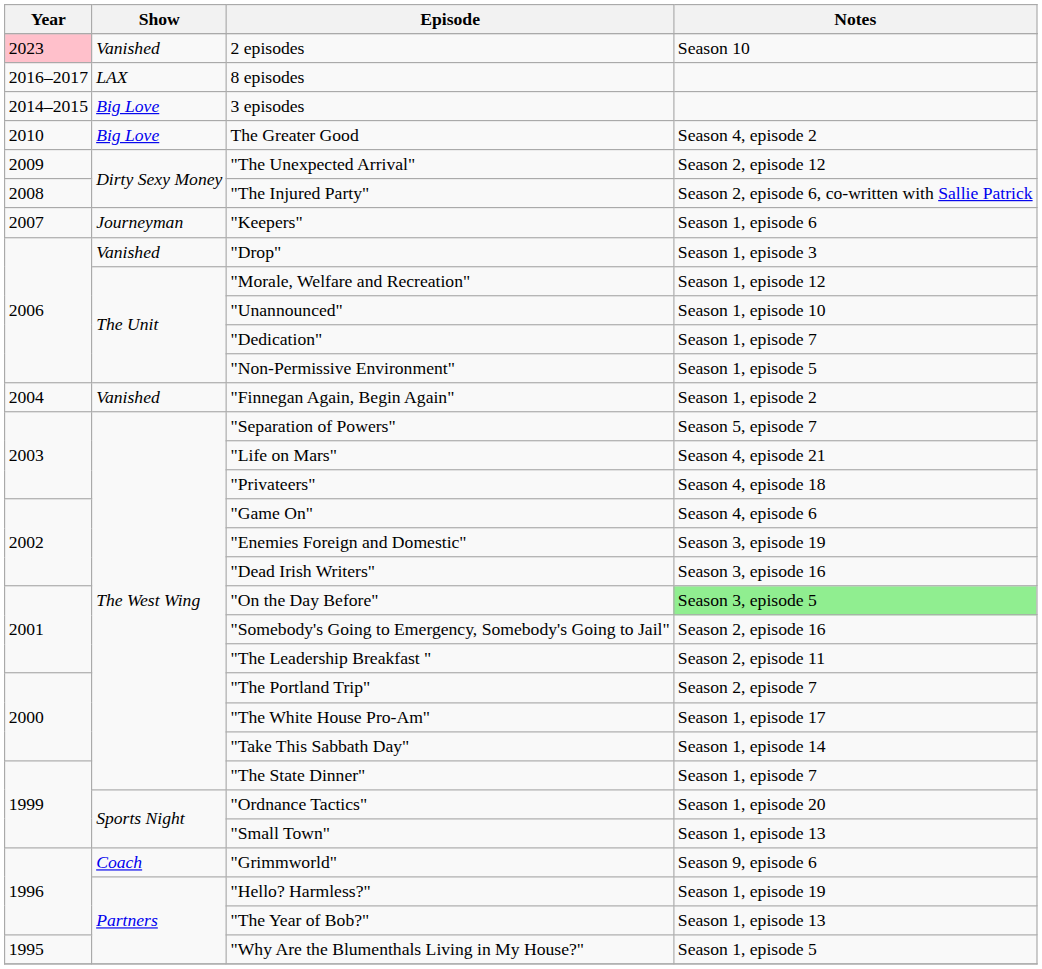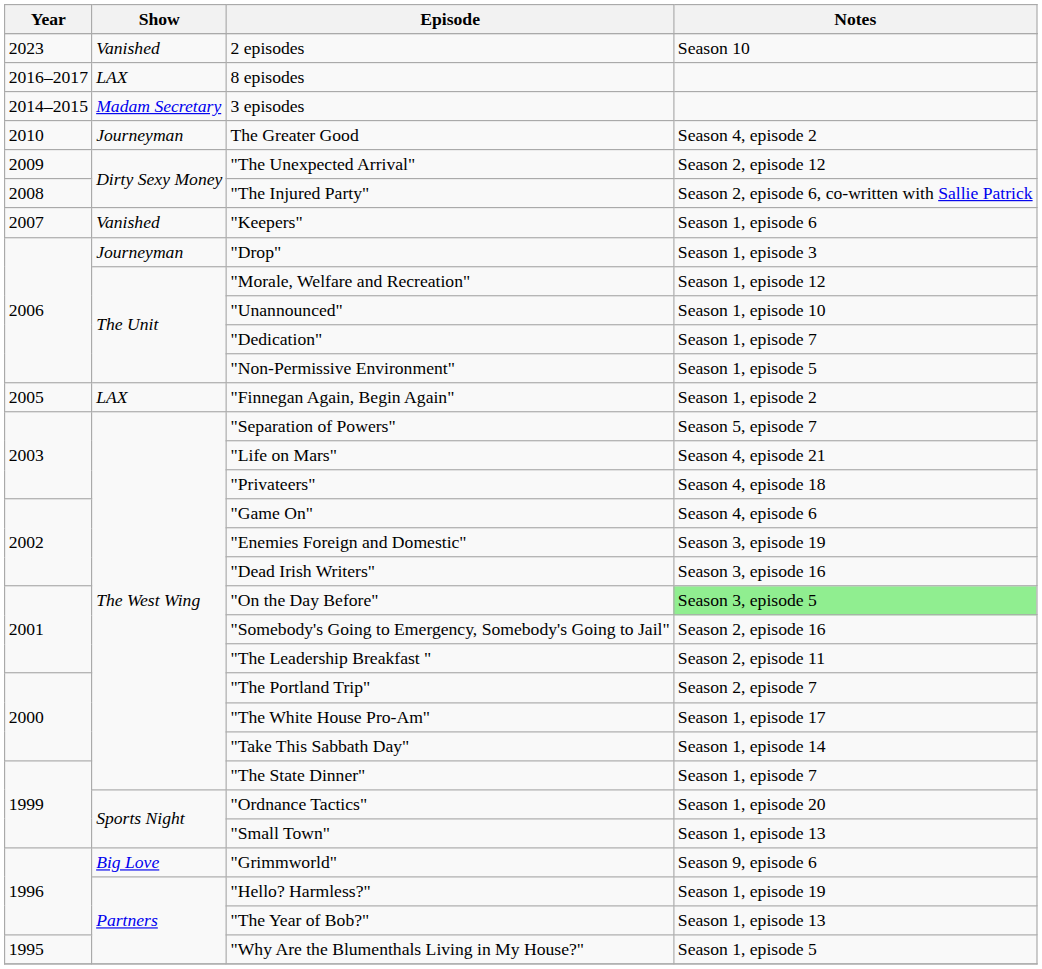2 episodes | Year: pink background -> no background
3 episodes | Show: Big Love -> Madam Secretary
The Greater Good | Show: Big Love -> Journeyman
"Keepers" | Show: Journeyman -> Vanished
"Drop" | Show: Vanished -> Journeyman
"Finnegan Again, Begin Again" | Year: 2004 -> 2005
"Finnegan Again, Begin Again" | Show: Vanished -> LAX
"Grimmworld" | Show: Coach -> Big Love
